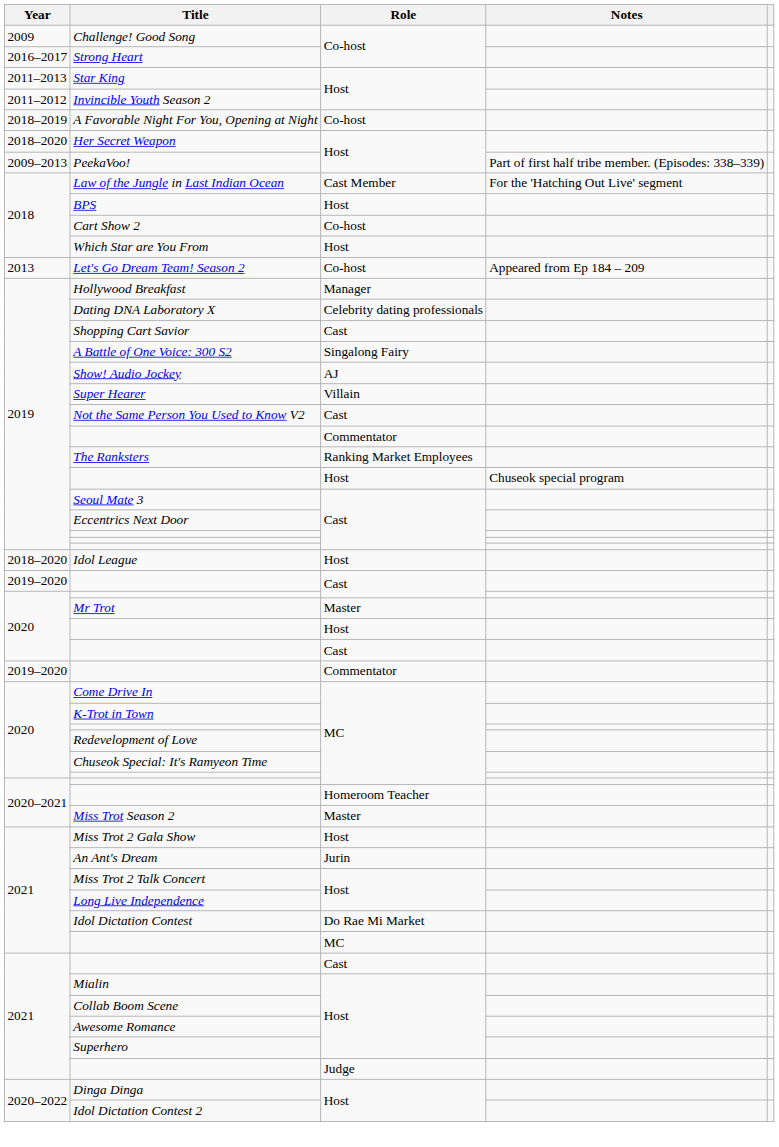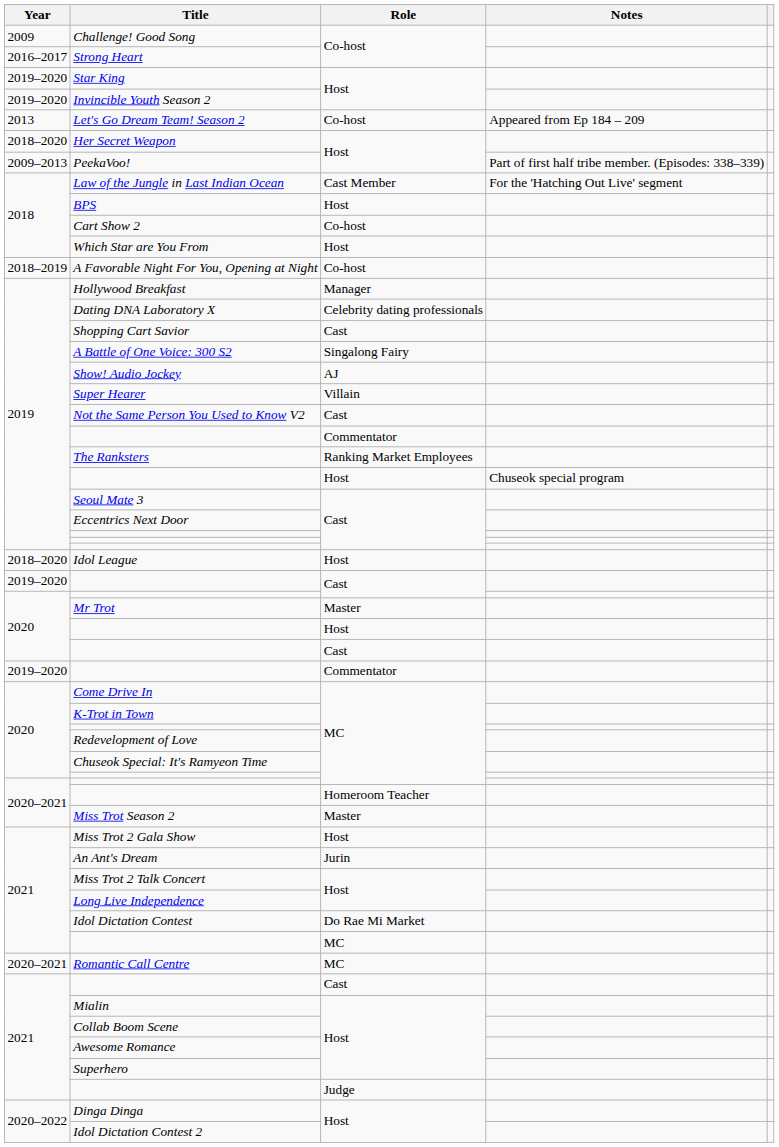Star King | Year: 2011–2013 -> 2019–2020
Invincible Youth Season 2 | Year: 2011–2012 -> 2019–2020
rows swapped: Let's Go Dream Team! Season 2 <-> A Favorable Night For You, Opening at Night
+ row: 2020–2021 | Romantic Call Centre | MC
